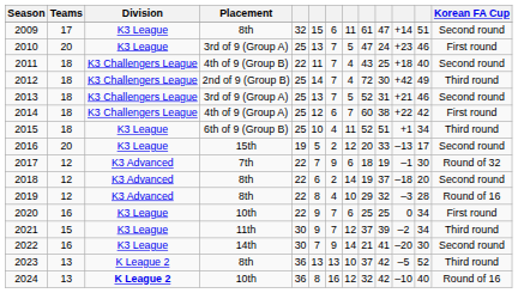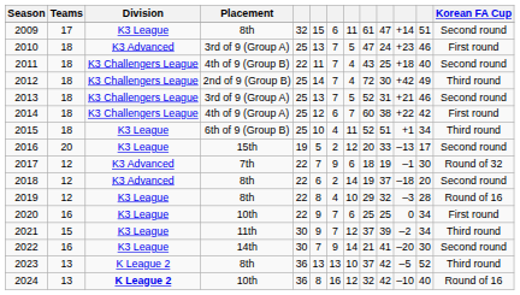2010 | Teams: 20 -> 18
2010 | Division: K3 League -> K3 Advanced
2019 | Division: K3 Advanced -> K3 League
